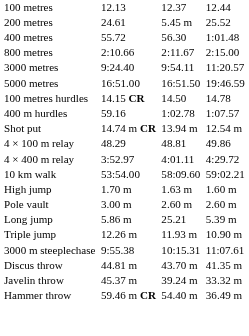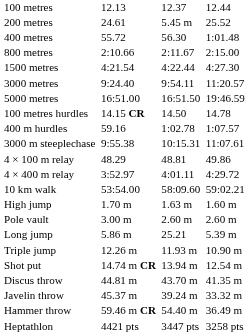+ row: 1500 metres | 4:21.54 | 4:22.44 | 4:27.30
rows swapped: 3000 m steeplechase <-> Shot put
+ row: Heptathlon | 4421 pts | 3447 pts | 3258 pts
